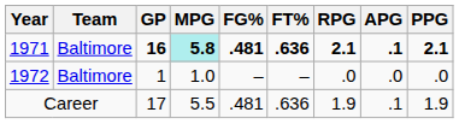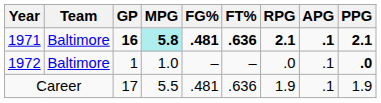1972 | APG: .0 -> .1
1972 | PPG: normal -> bold
